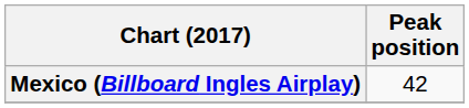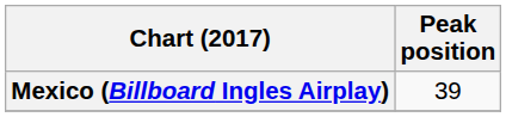Mexico (Billboard Ingles Airplay) | Peak position: 42 -> 39
